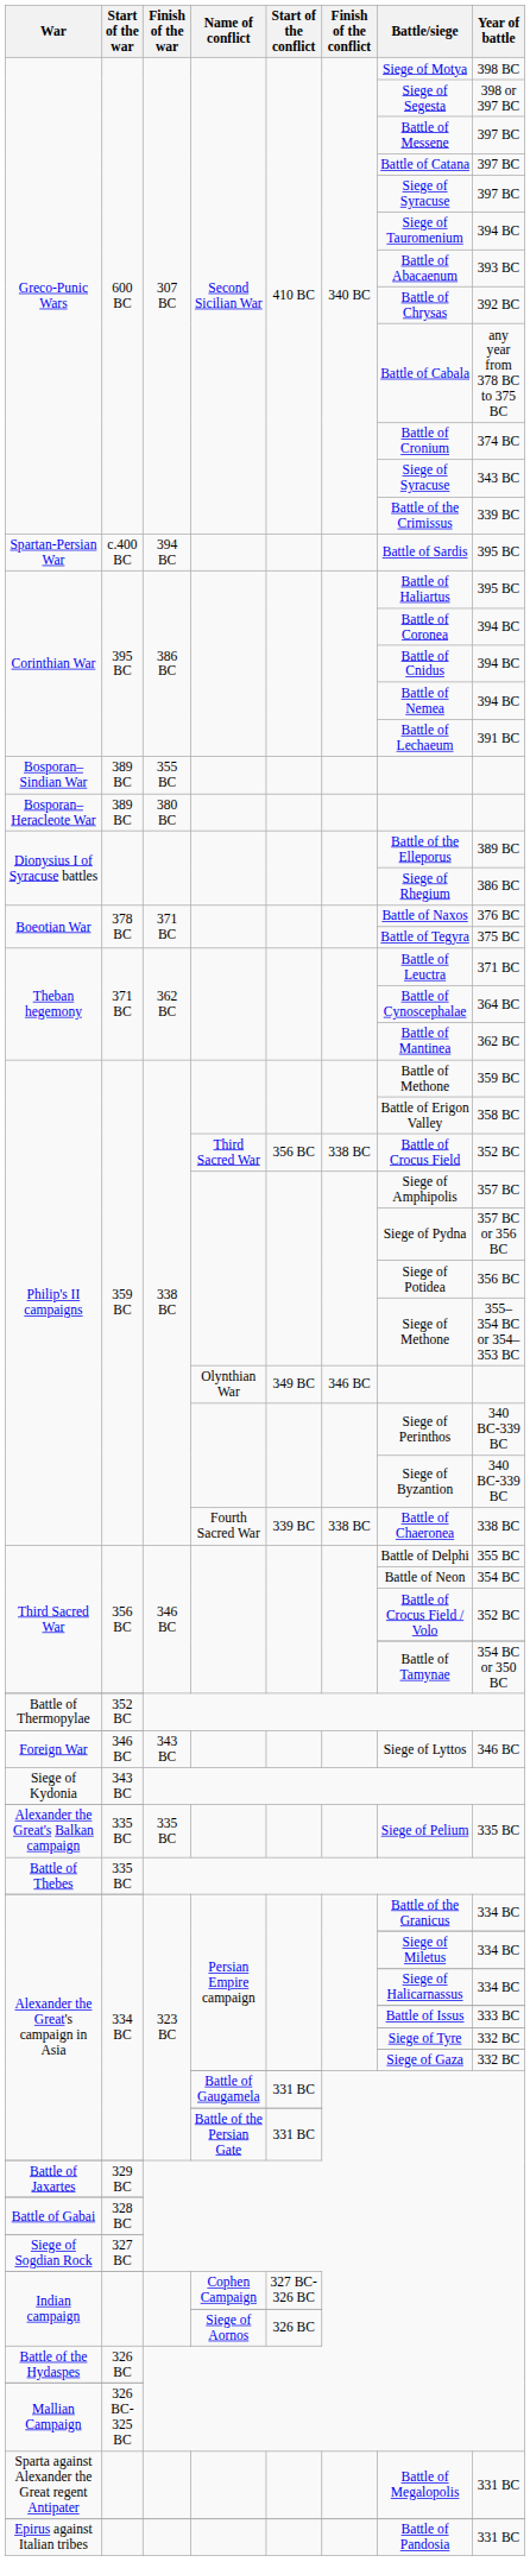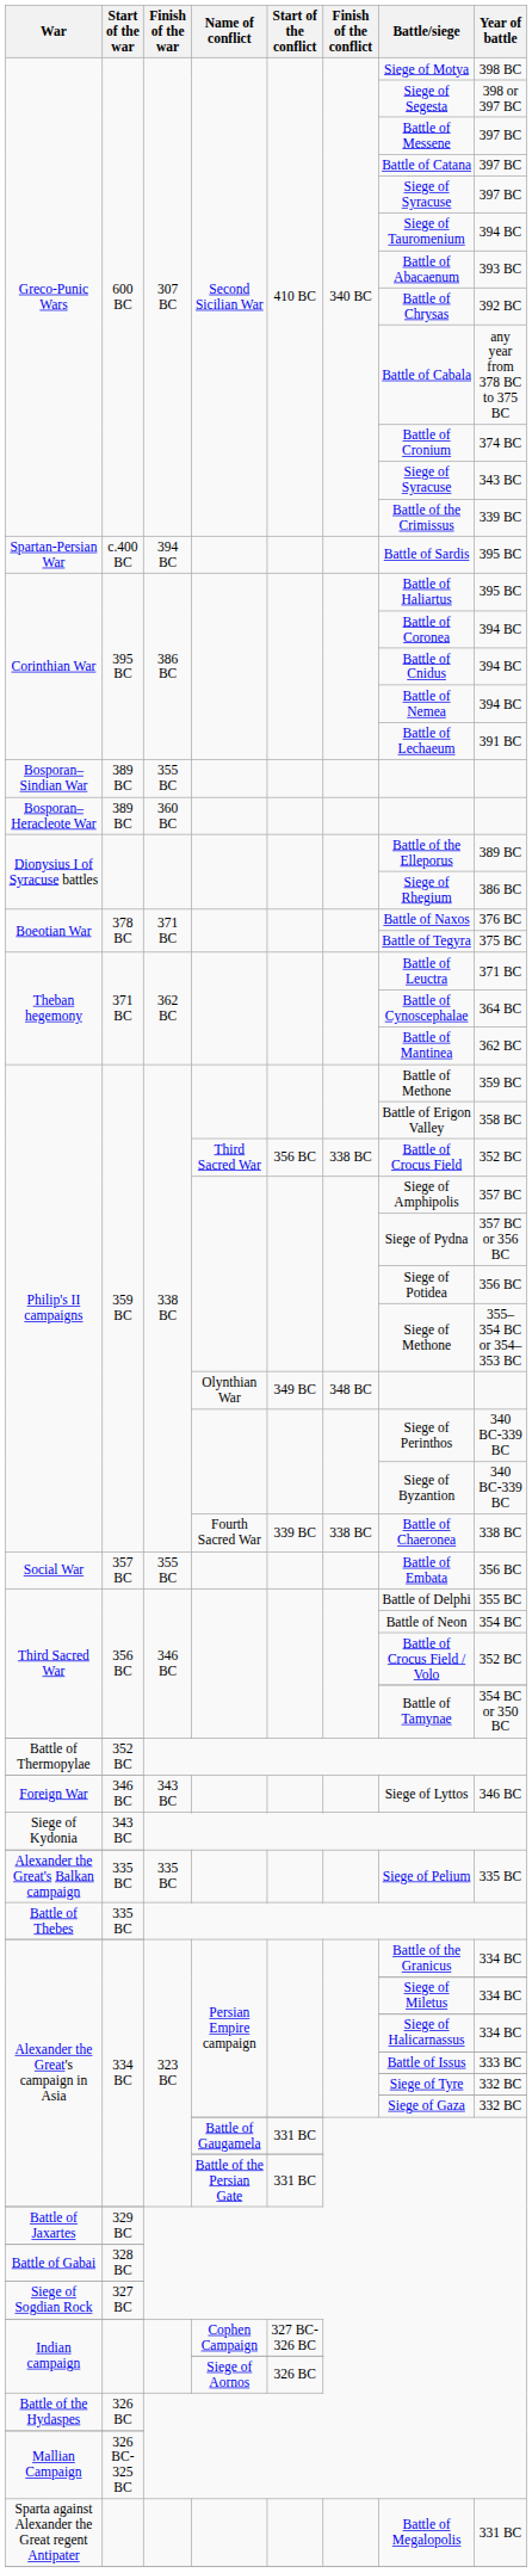Bosporan–Heracleote War | Finish of the war: 380 BC -> 360 BC
Philip's II campaigns / Olynthian War | Finish of the conflict: 346 BC -> 348 BC
+ row: Social War | 357 BC | 355 BC | Battle of Embata | 356 BC
- row: Epirus against Italian tribes | Battle of Pandosia | 331 BC
